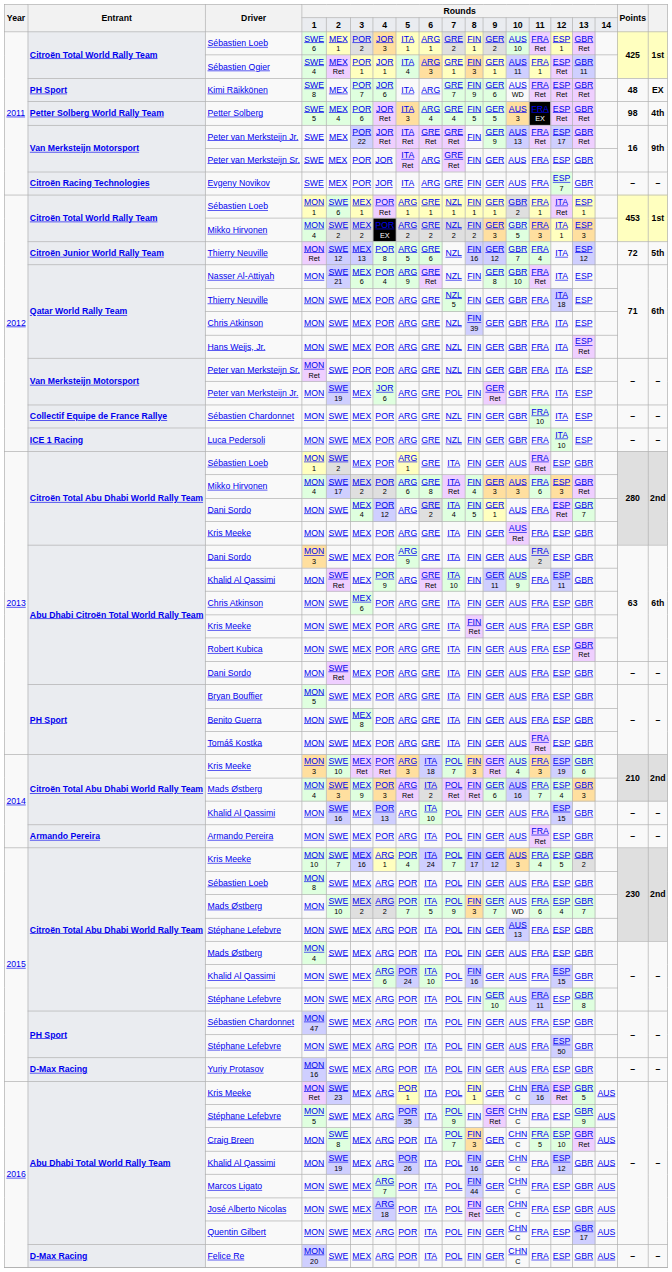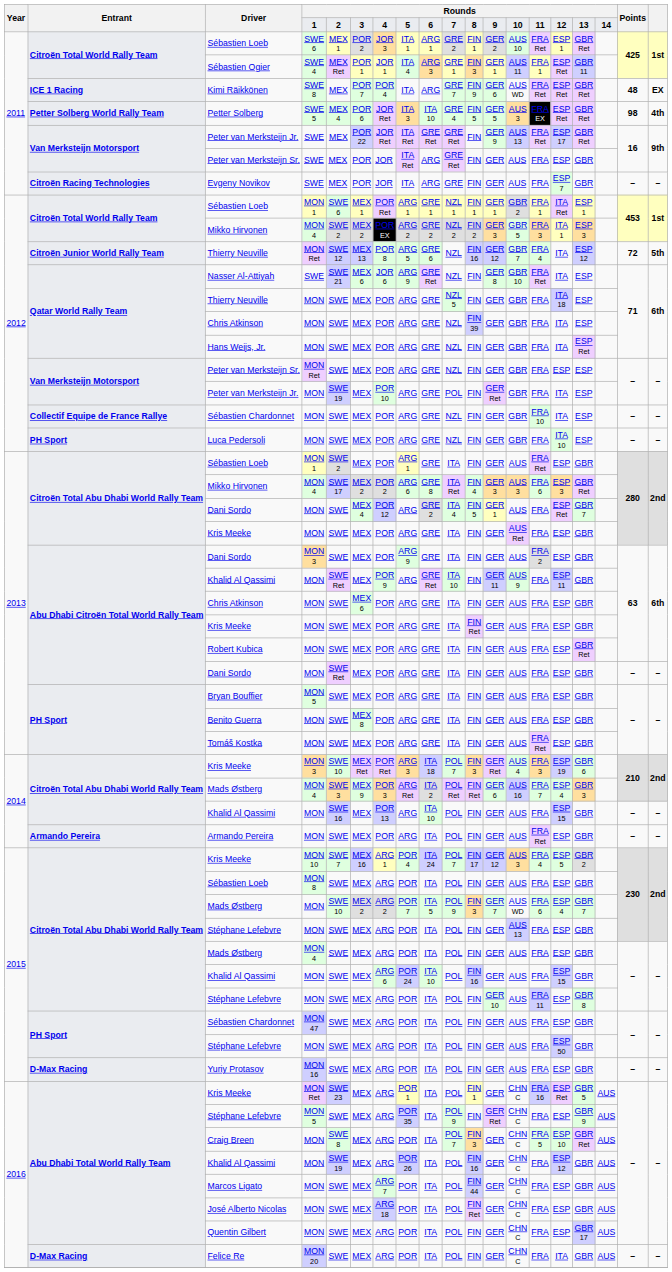Kimi Räikkönen | Entrant: PH Sport -> ICE 1 Racing
Kimi Räikkönen | column 7: JOR 6 -> POR 4
Petter Solberg | column 9: ARG 4 -> ITA 10
Nasser Al-Attiyah | column 4: MON -> SWE
Nasser Al-Attiyah | column 7: POR 4 -> JOR 6
2012 / Peter van Merksteijn Sr. | column 6: POR -> MEX
2012 / Peter van Merksteijn Sr. | column 15: ITA -> ESP
2012 / Peter van Merksteijn Jr. | column 7: JOR 6 -> POR 10
Luca Pedersoli | Entrant: ICE 1 Racing -> PH Sport
Felice Re | column 15: ESP -> ITA
